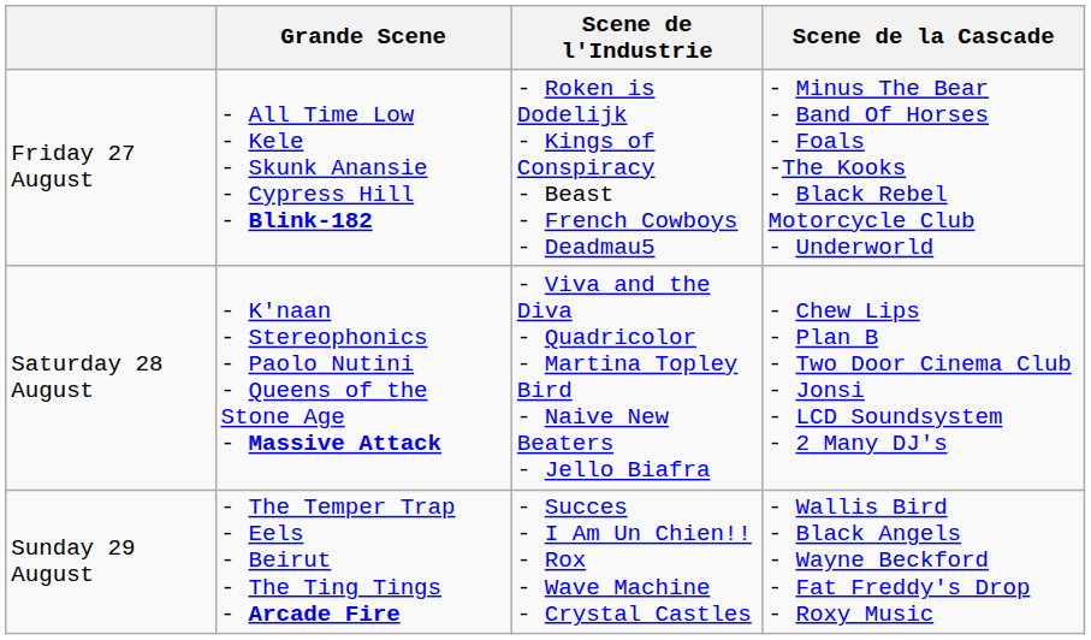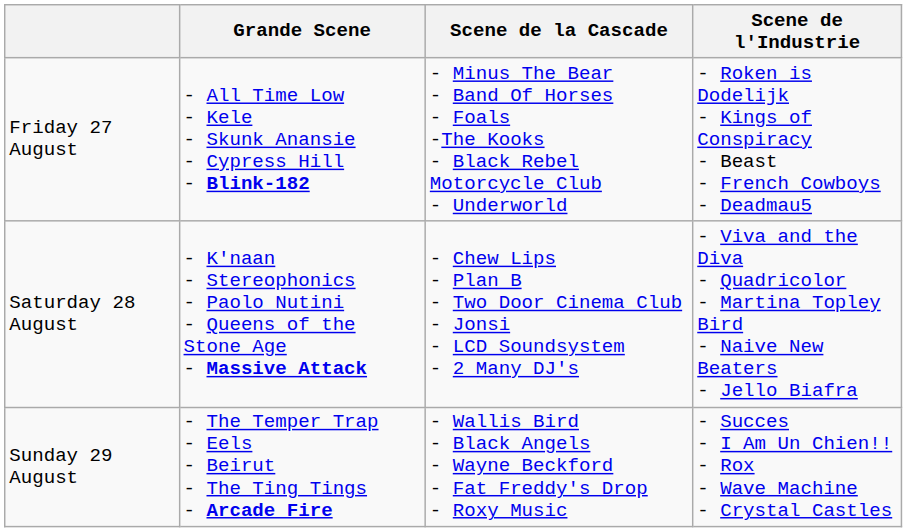columns swapped: Scene de la Cascade <-> Scene de l'Industrie
